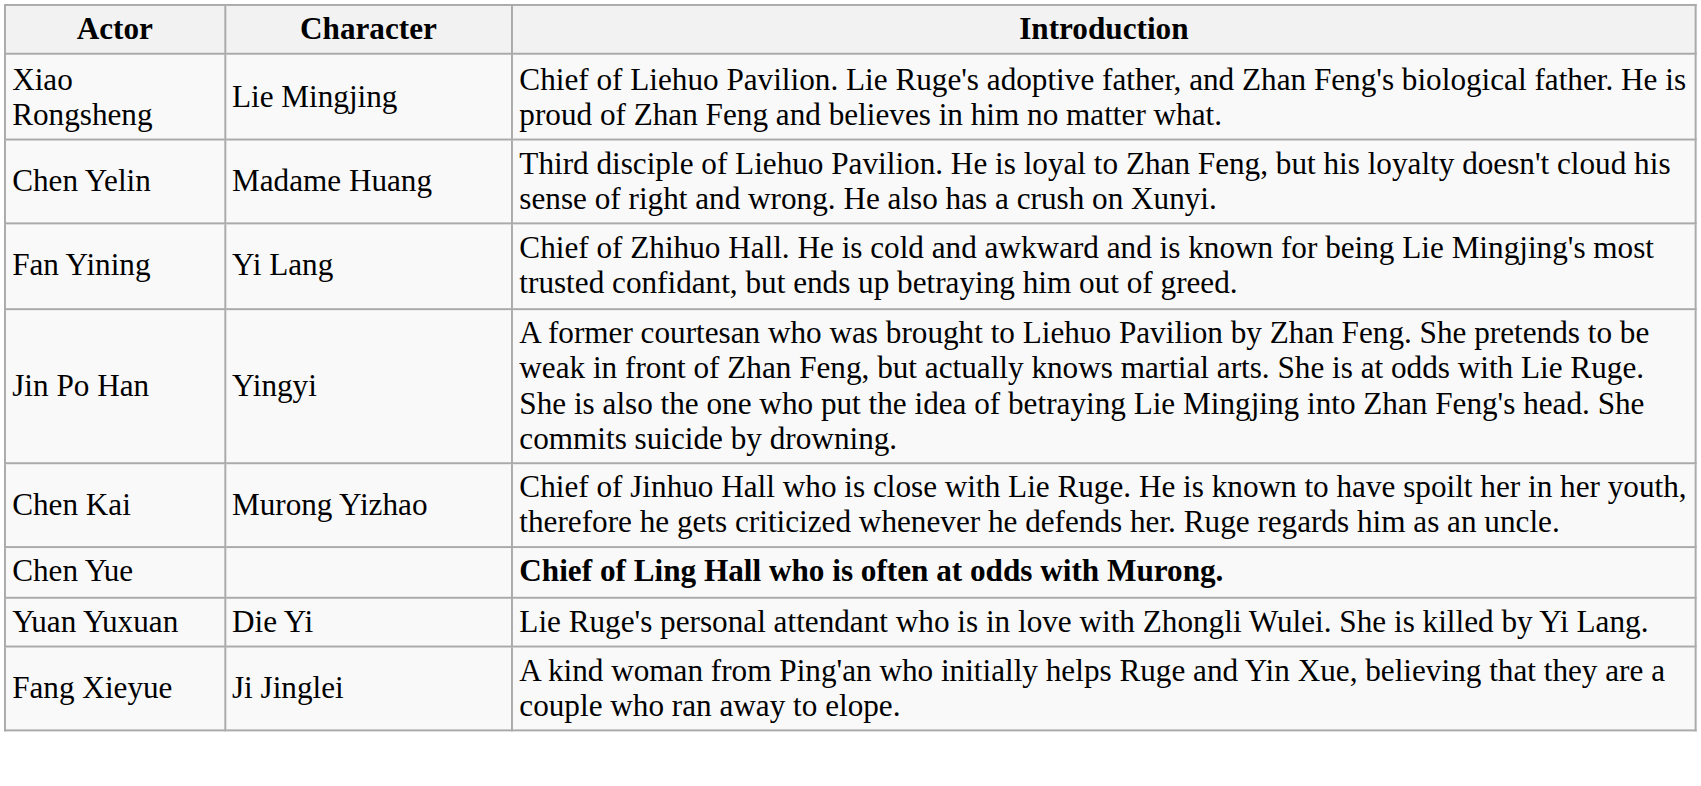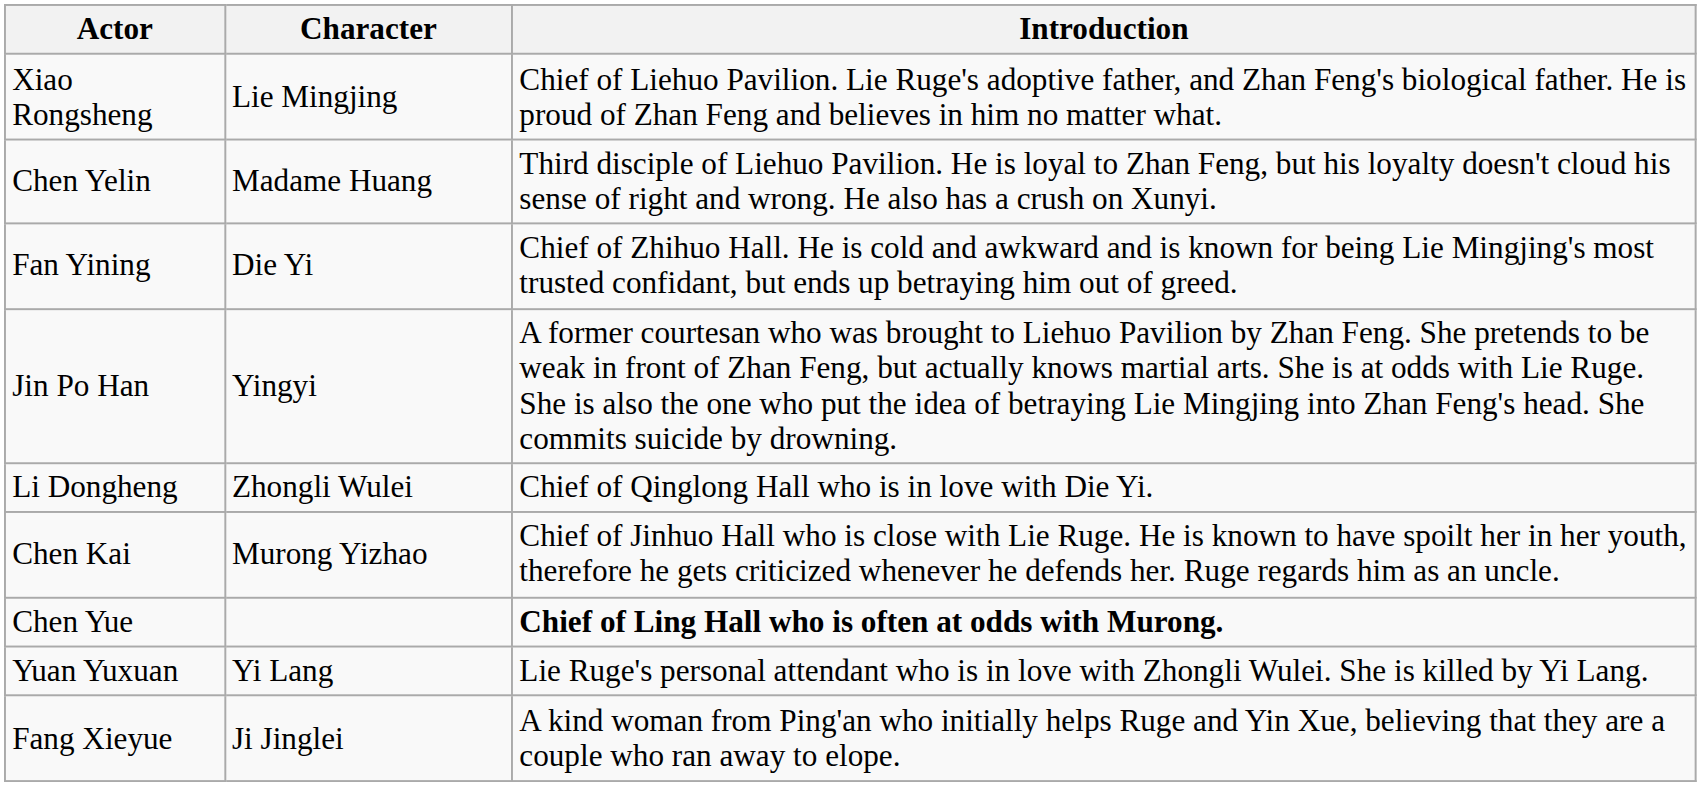Fan Yining | Character: Yi Lang -> Die Yi
+ row: Li Dongheng | Zhongli Wulei | Chief of Qinglong Hall who is in love with Die Yi.
Yuan Yuxuan | Character: Die Yi -> Yi Lang
